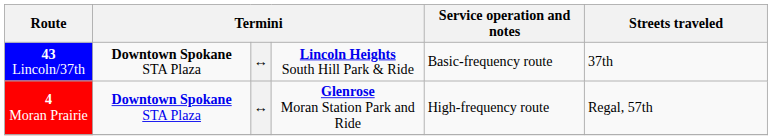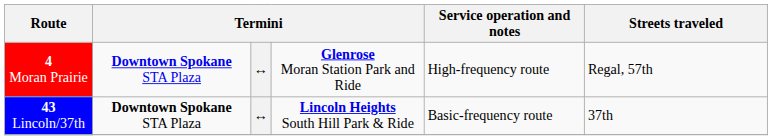rows swapped: 4 Moran Prairie <-> 43 Lincoln/37th
